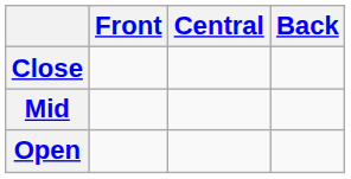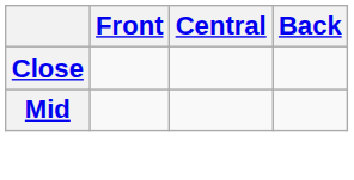- row: Open
